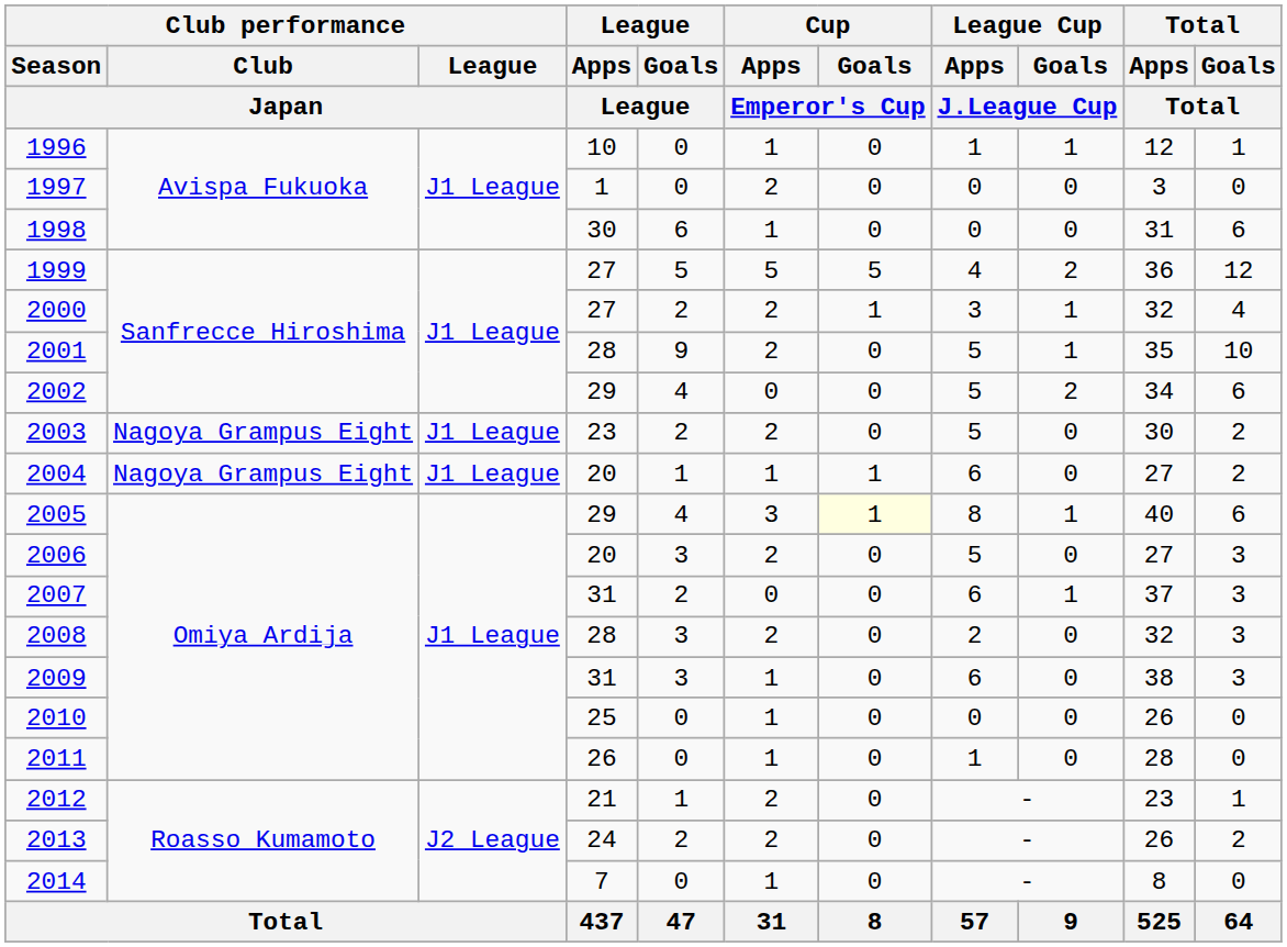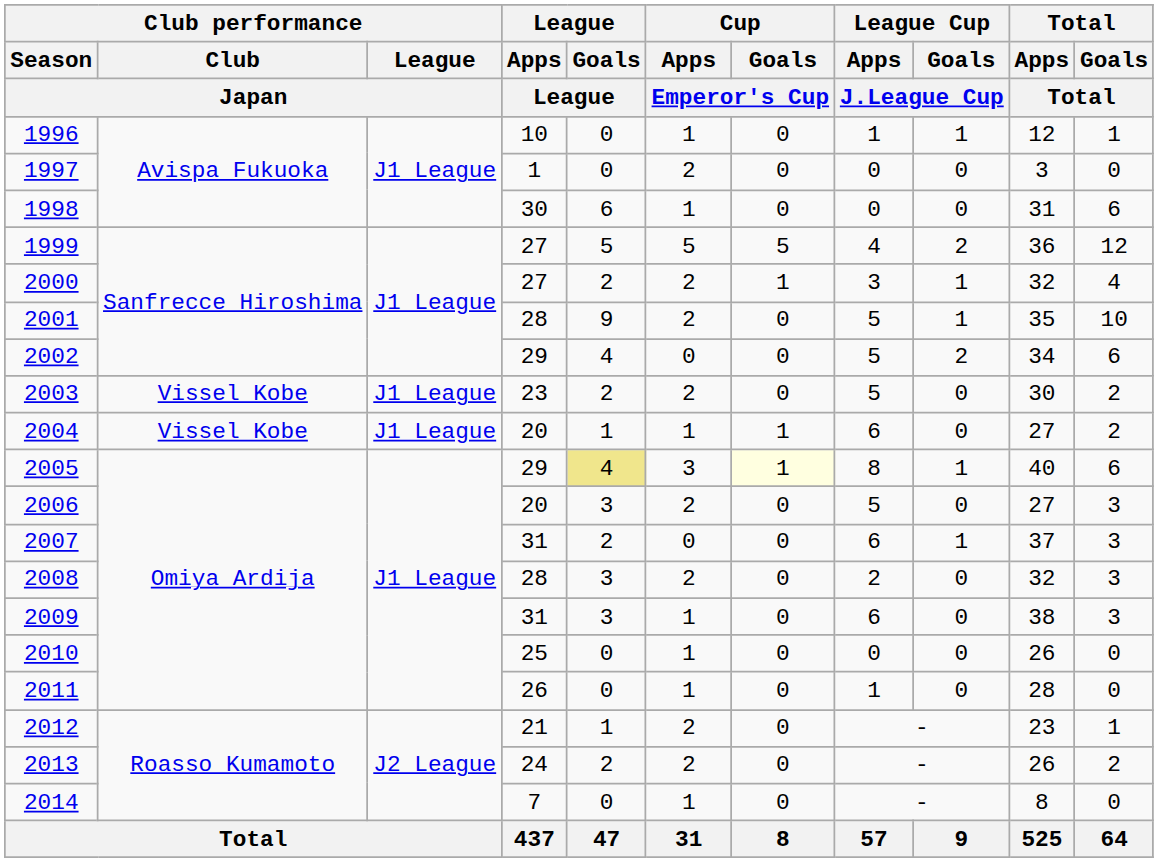2003 | Club performance / Club / Japan: Nagoya Grampus Eight -> Vissel Kobe
2004 | Club performance / Club / Japan: Nagoya Grampus Eight -> Vissel Kobe
2005 | League / Goals / League: no background -> khaki background
